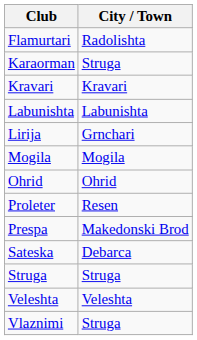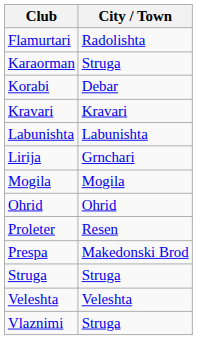+ row: Korabi | Debar
- row: Sateska | Debarca
